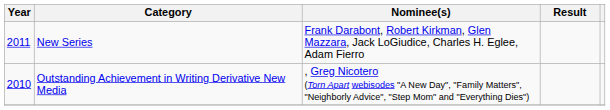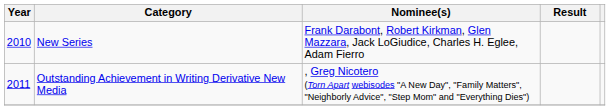New Series | Year: 2011 -> 2010
Outstanding Achievement in Writing Derivative New Media | Year: 2010 -> 2011
